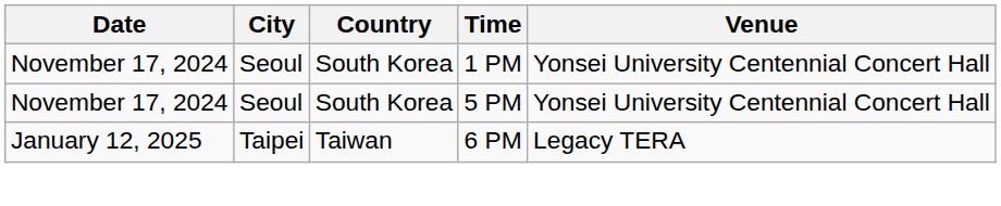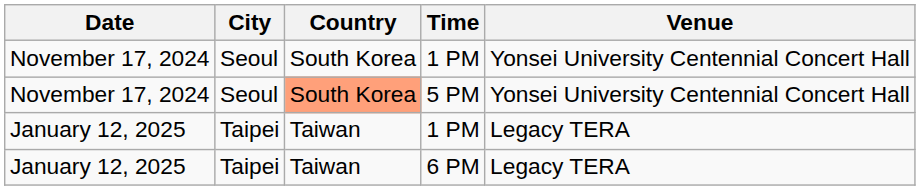5 PM | Country: no background -> lightsalmon background
+ row: January 12, 2025 | Taipei | Taiwan | 1 PM | Legacy TERA
